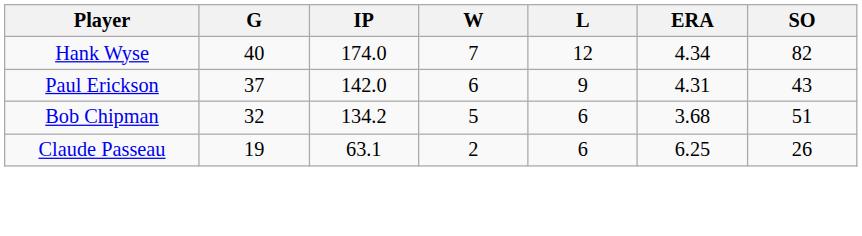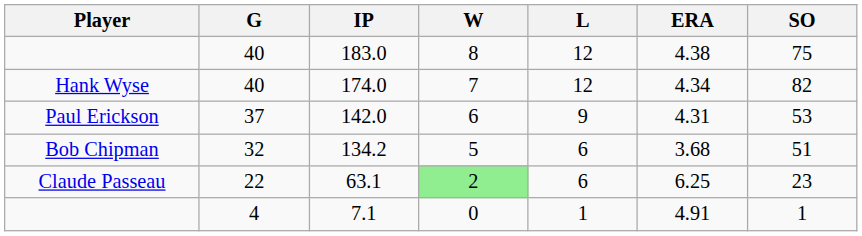+ row: 40 | 183.0 | 8 | 12 | 4.38 | 75
142.0 | SO: 43 -> 53
63.1 | G: 19 -> 22
63.1 | W: no background -> lightgreen background
63.1 | SO: 26 -> 23
+ row: 4 | 7.1 | 0 | 1 | 4.91 | 1
